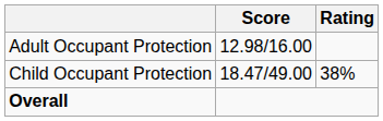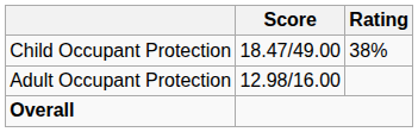rows swapped: Adult Occupant Protection <-> Child Occupant Protection
